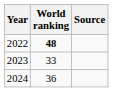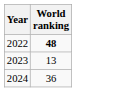- column: Source
2023 | World ranking: 33 -> 13
